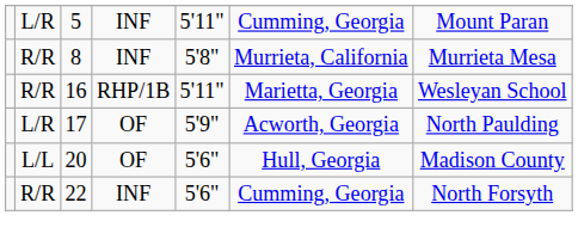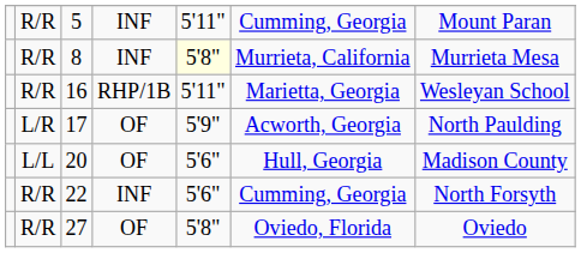5 | column 2: L/R -> R/R
8 | column 5: no background -> lightyellow background
+ row: R/R | 27 | OF | 5'8" | Oviedo, Florida | Oviedo
